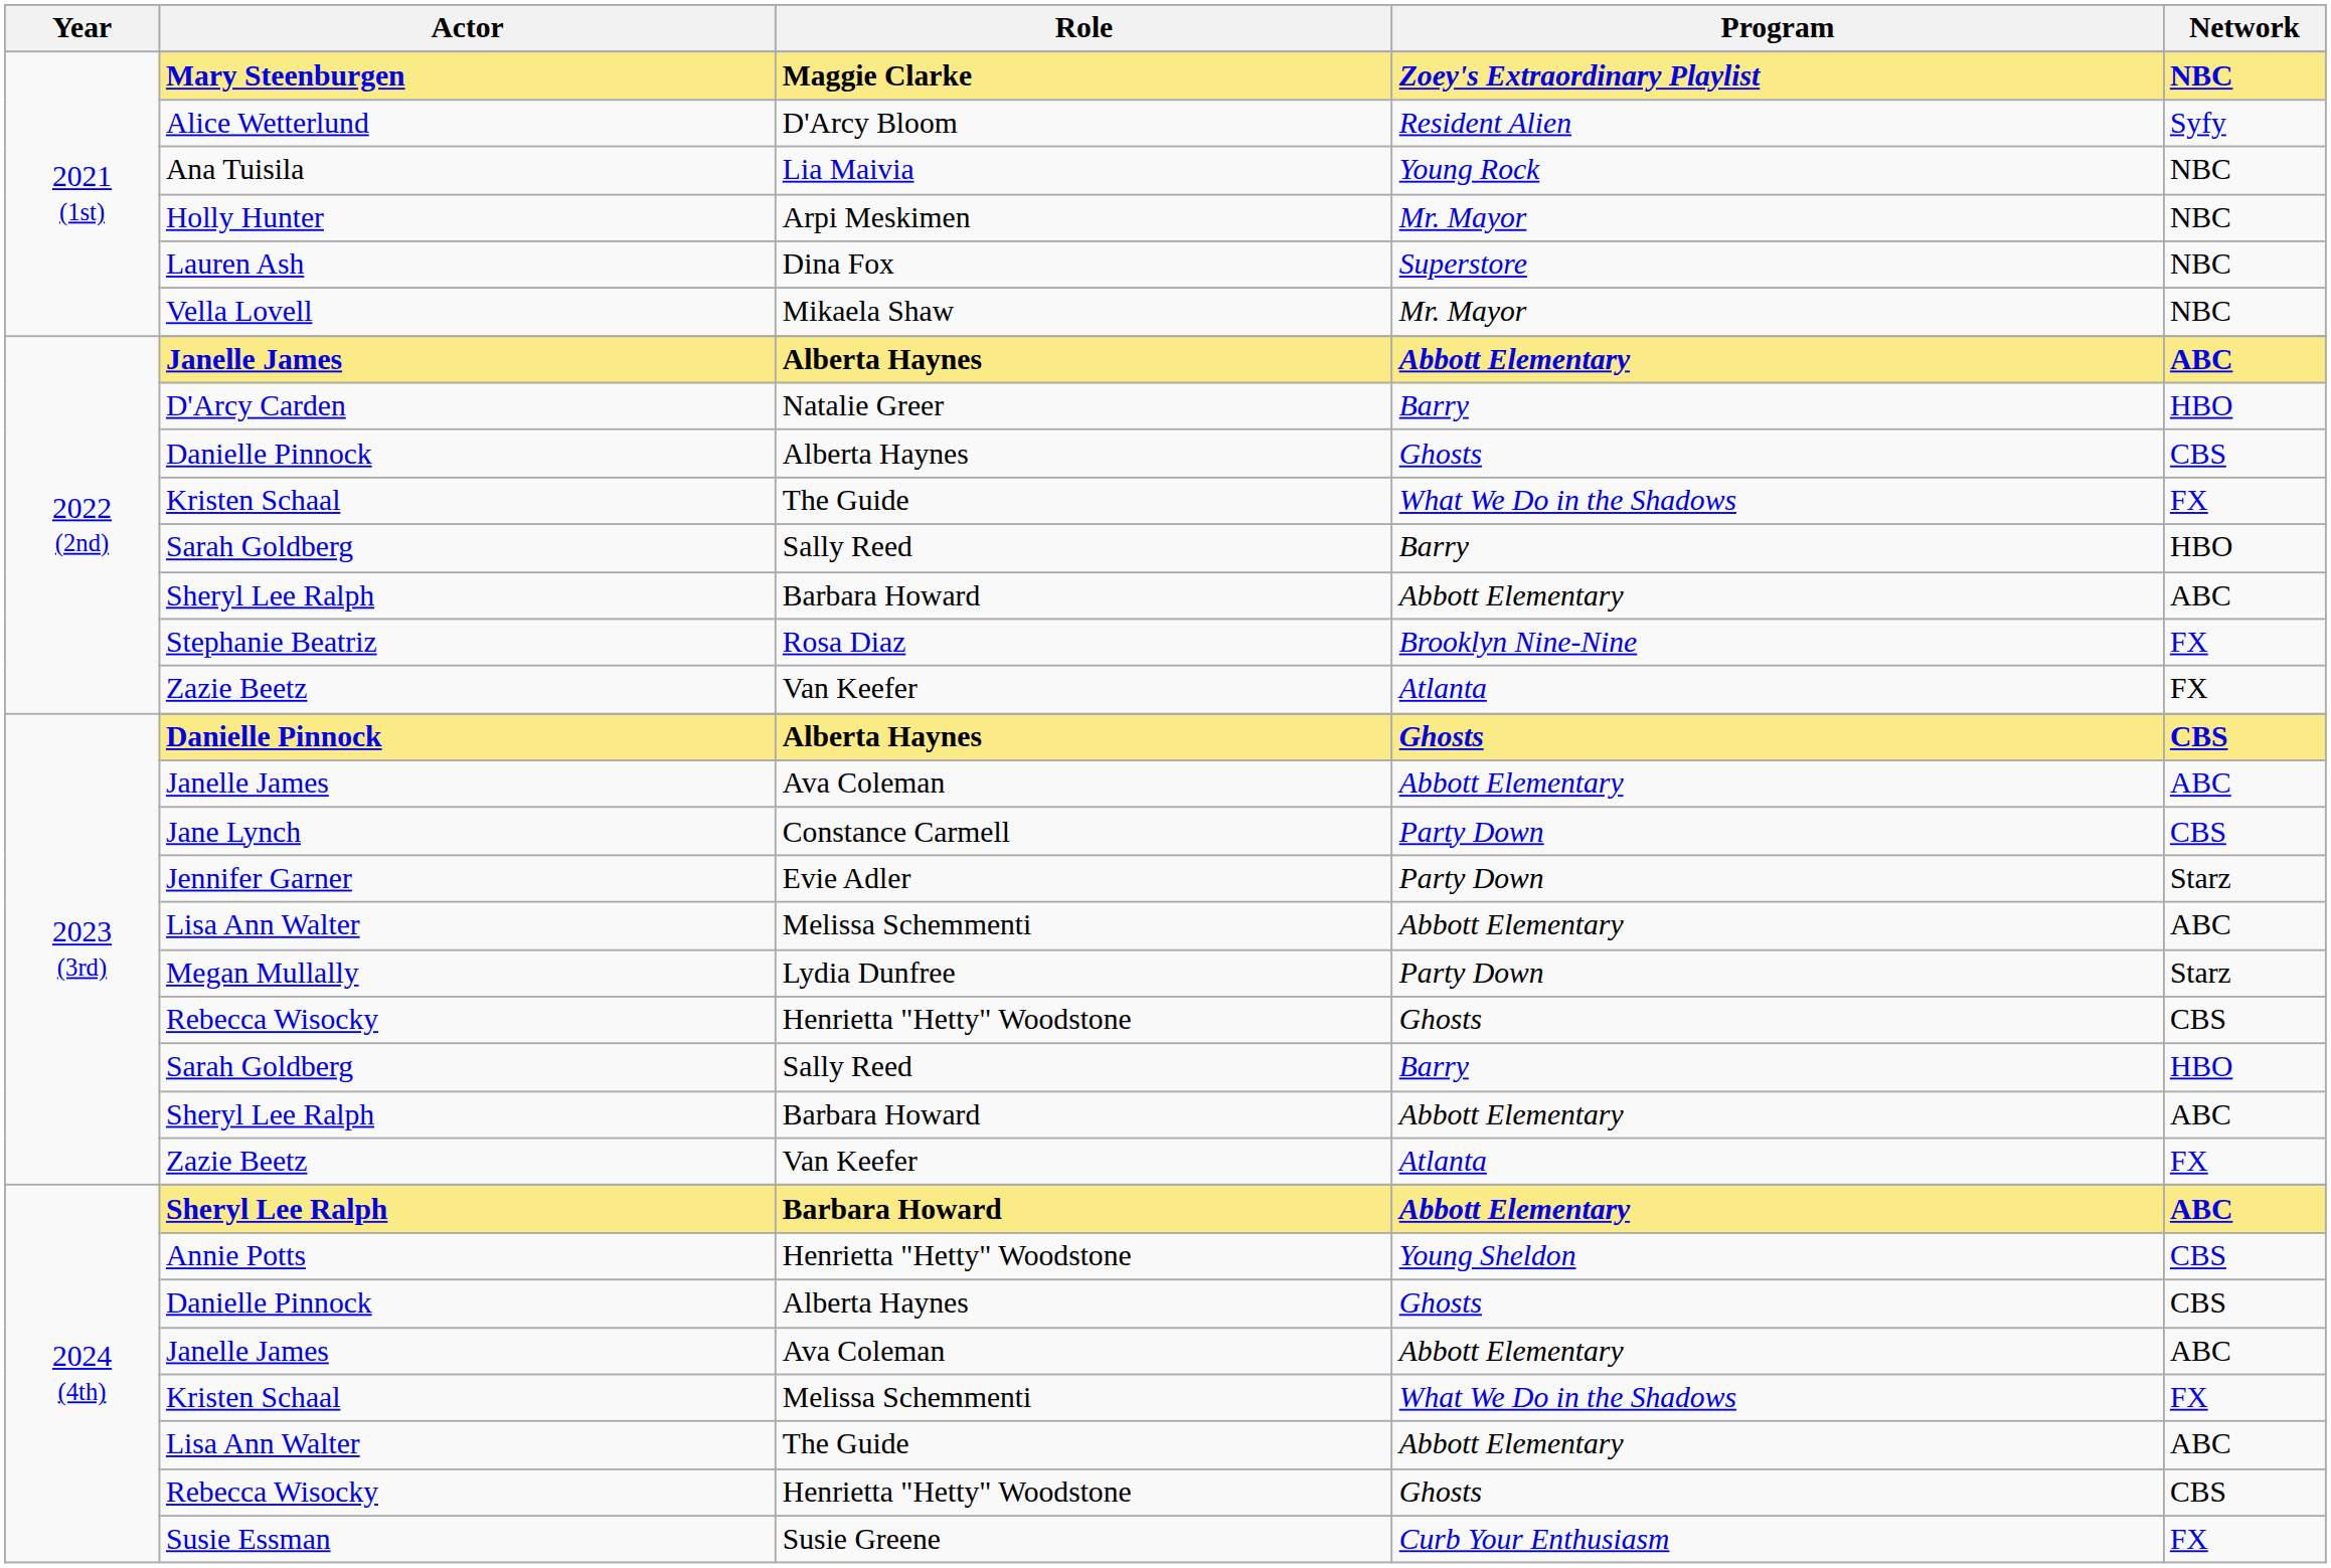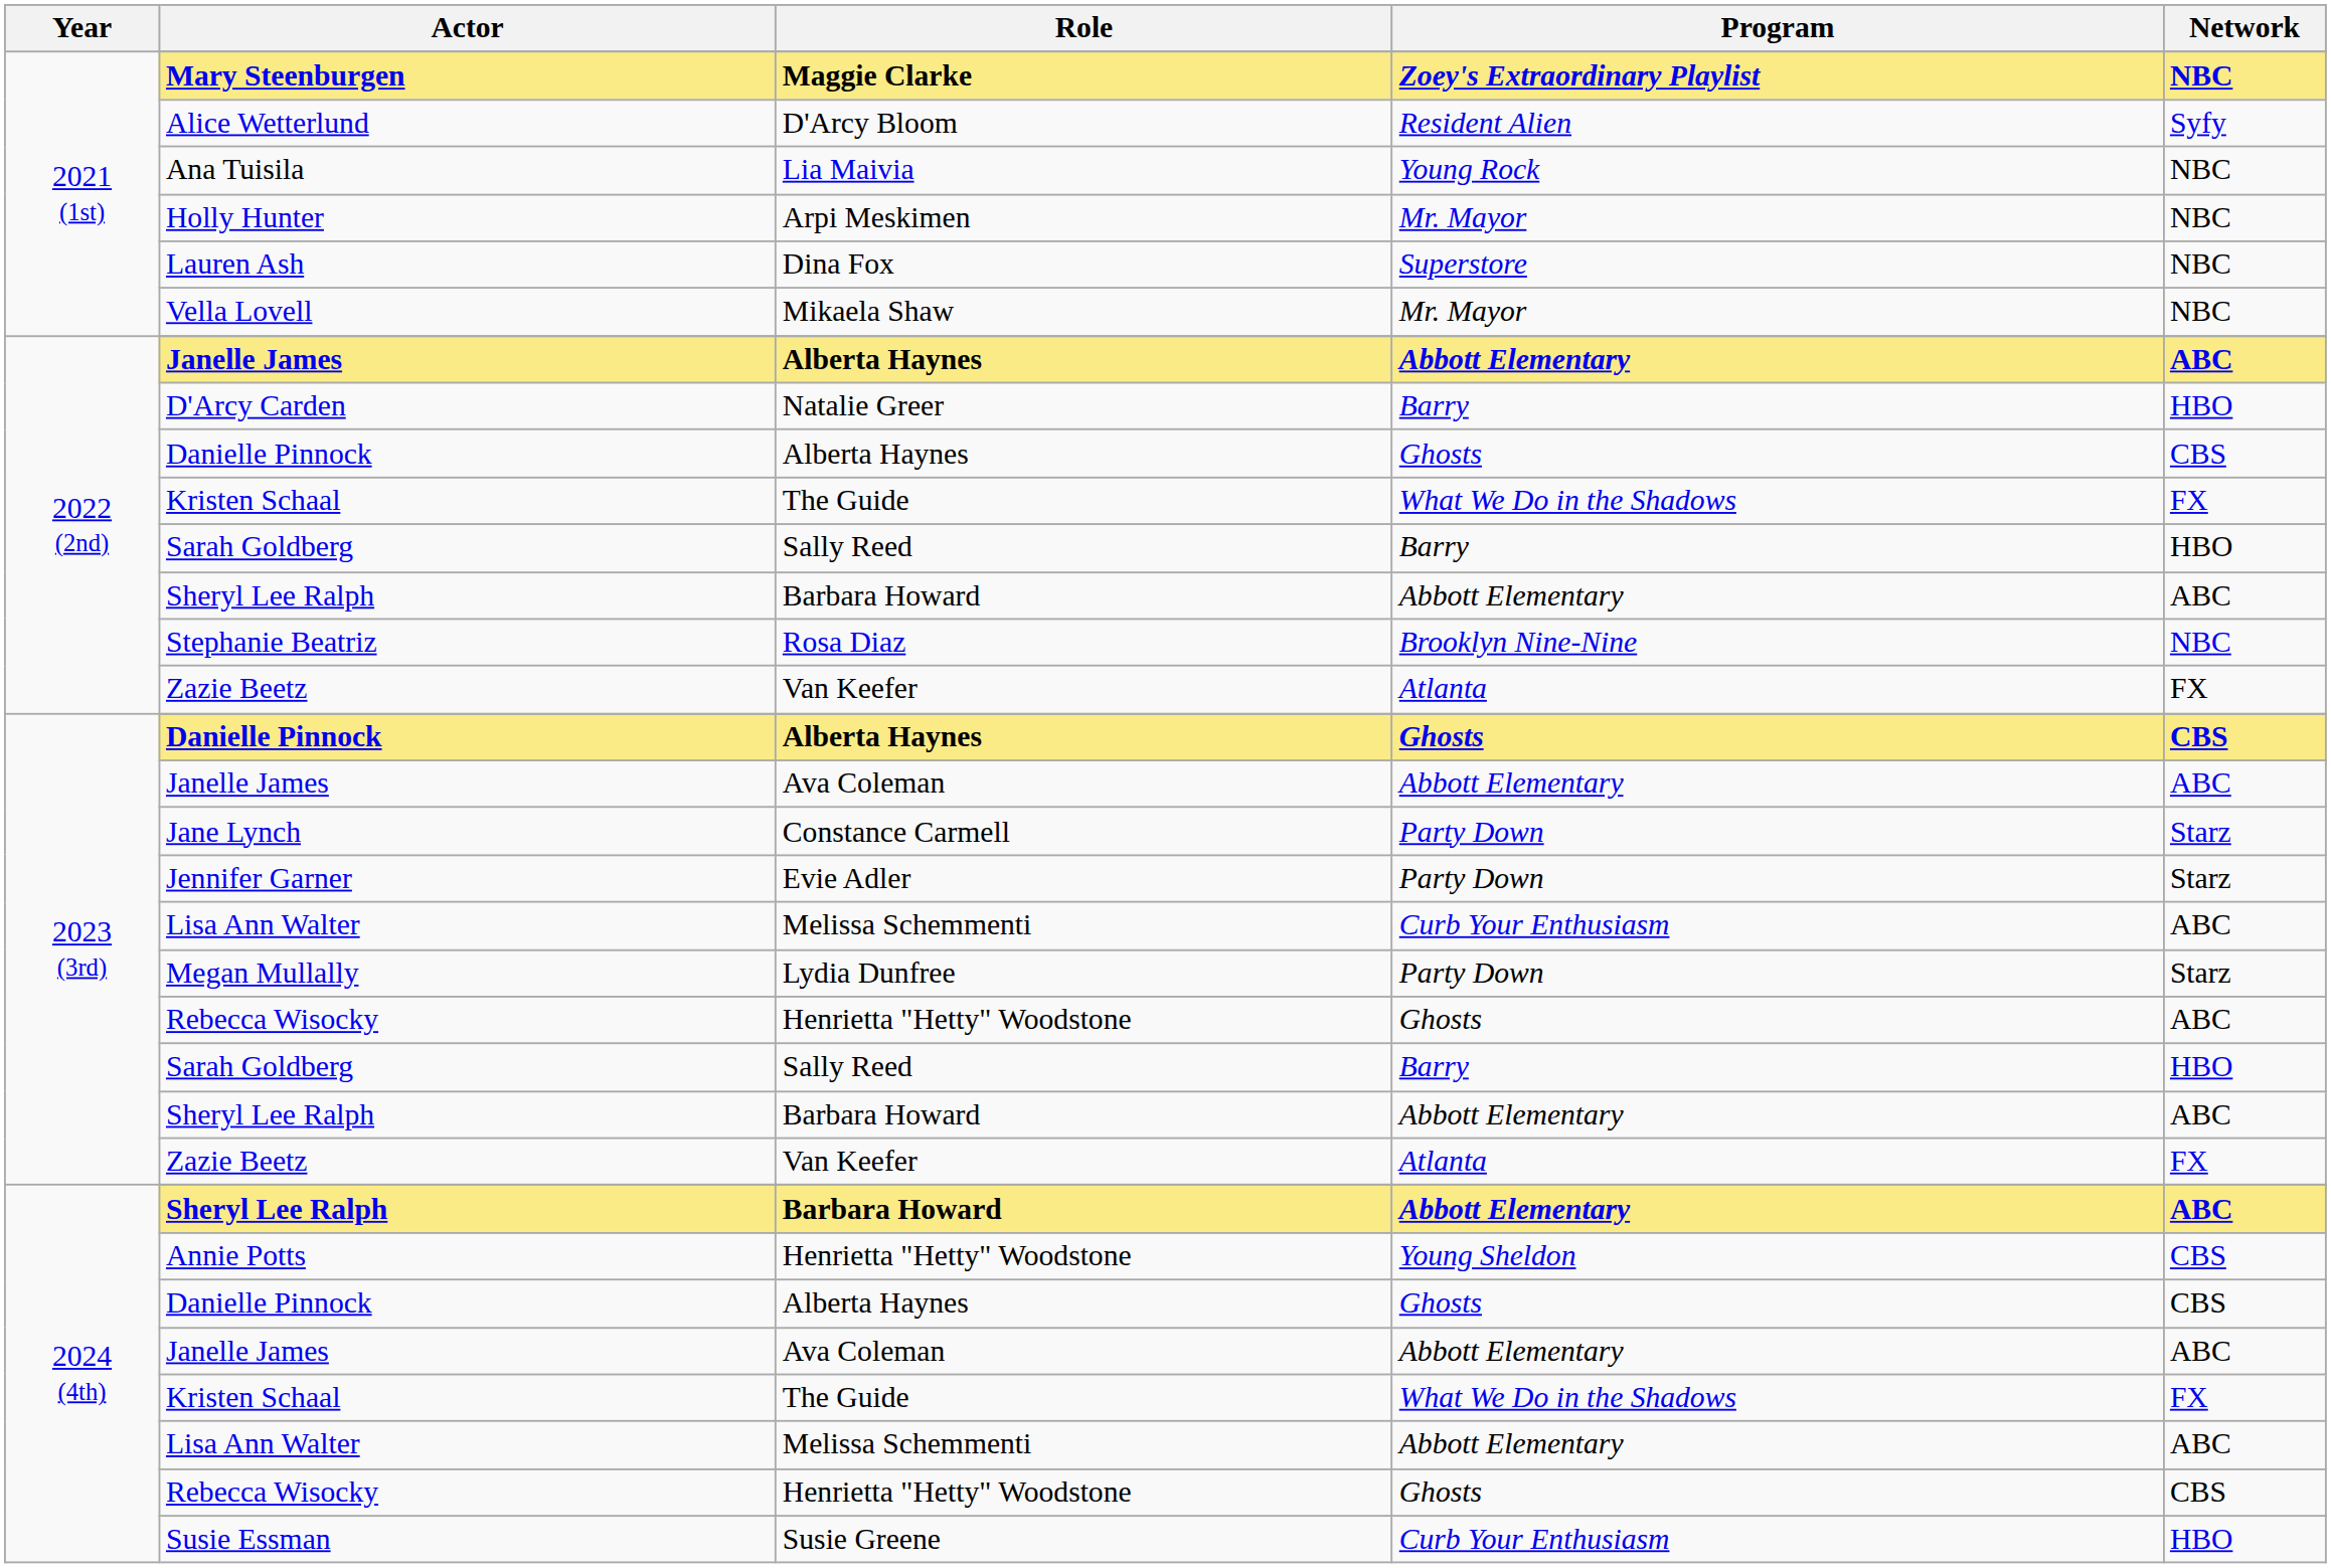Stephanie Beatriz | Network: FX -> NBC
Jane Lynch | Network: CBS -> Starz
2023 (3rd) / Lisa Ann Walter | Program: Abbott Elementary -> Curb Your Enthusiasm
2023 (3rd) / Rebecca Wisocky | Network: CBS -> ABC
2024 (4th) / Kristen Schaal | Role: Melissa Schemmenti -> The Guide
2024 (4th) / Lisa Ann Walter | Role: The Guide -> Melissa Schemmenti
Susie Essman | Network: FX -> HBO
